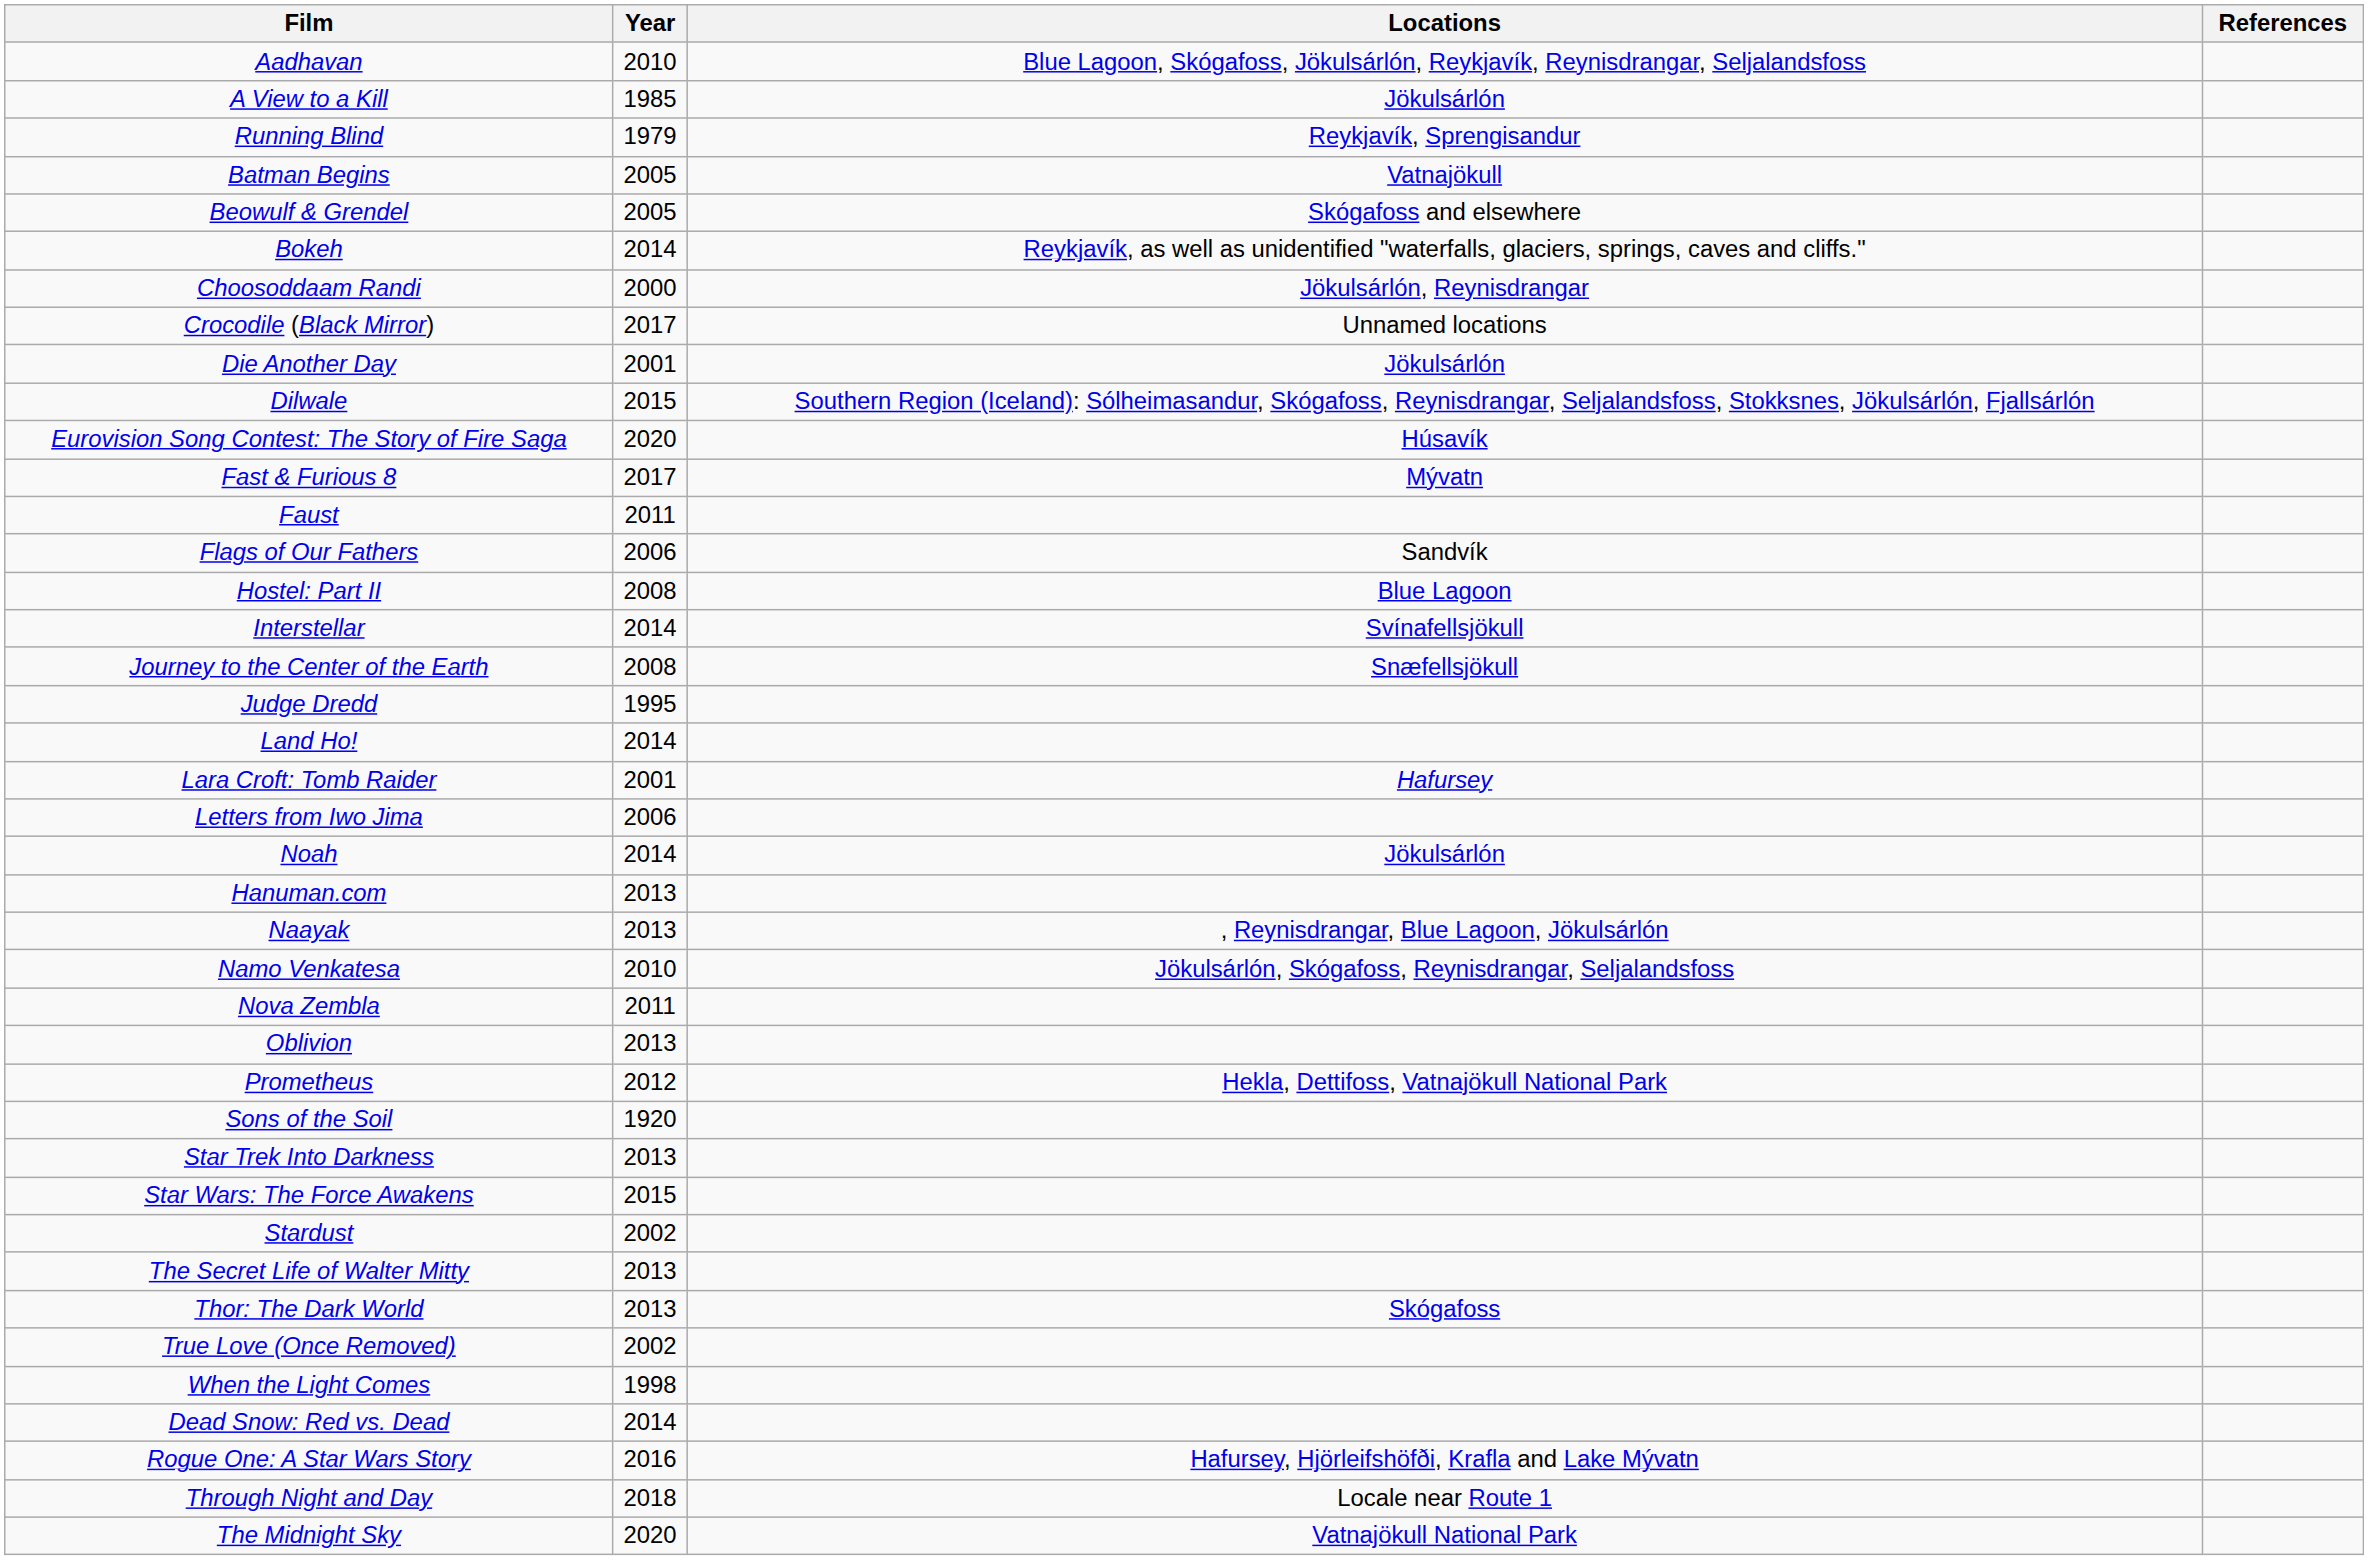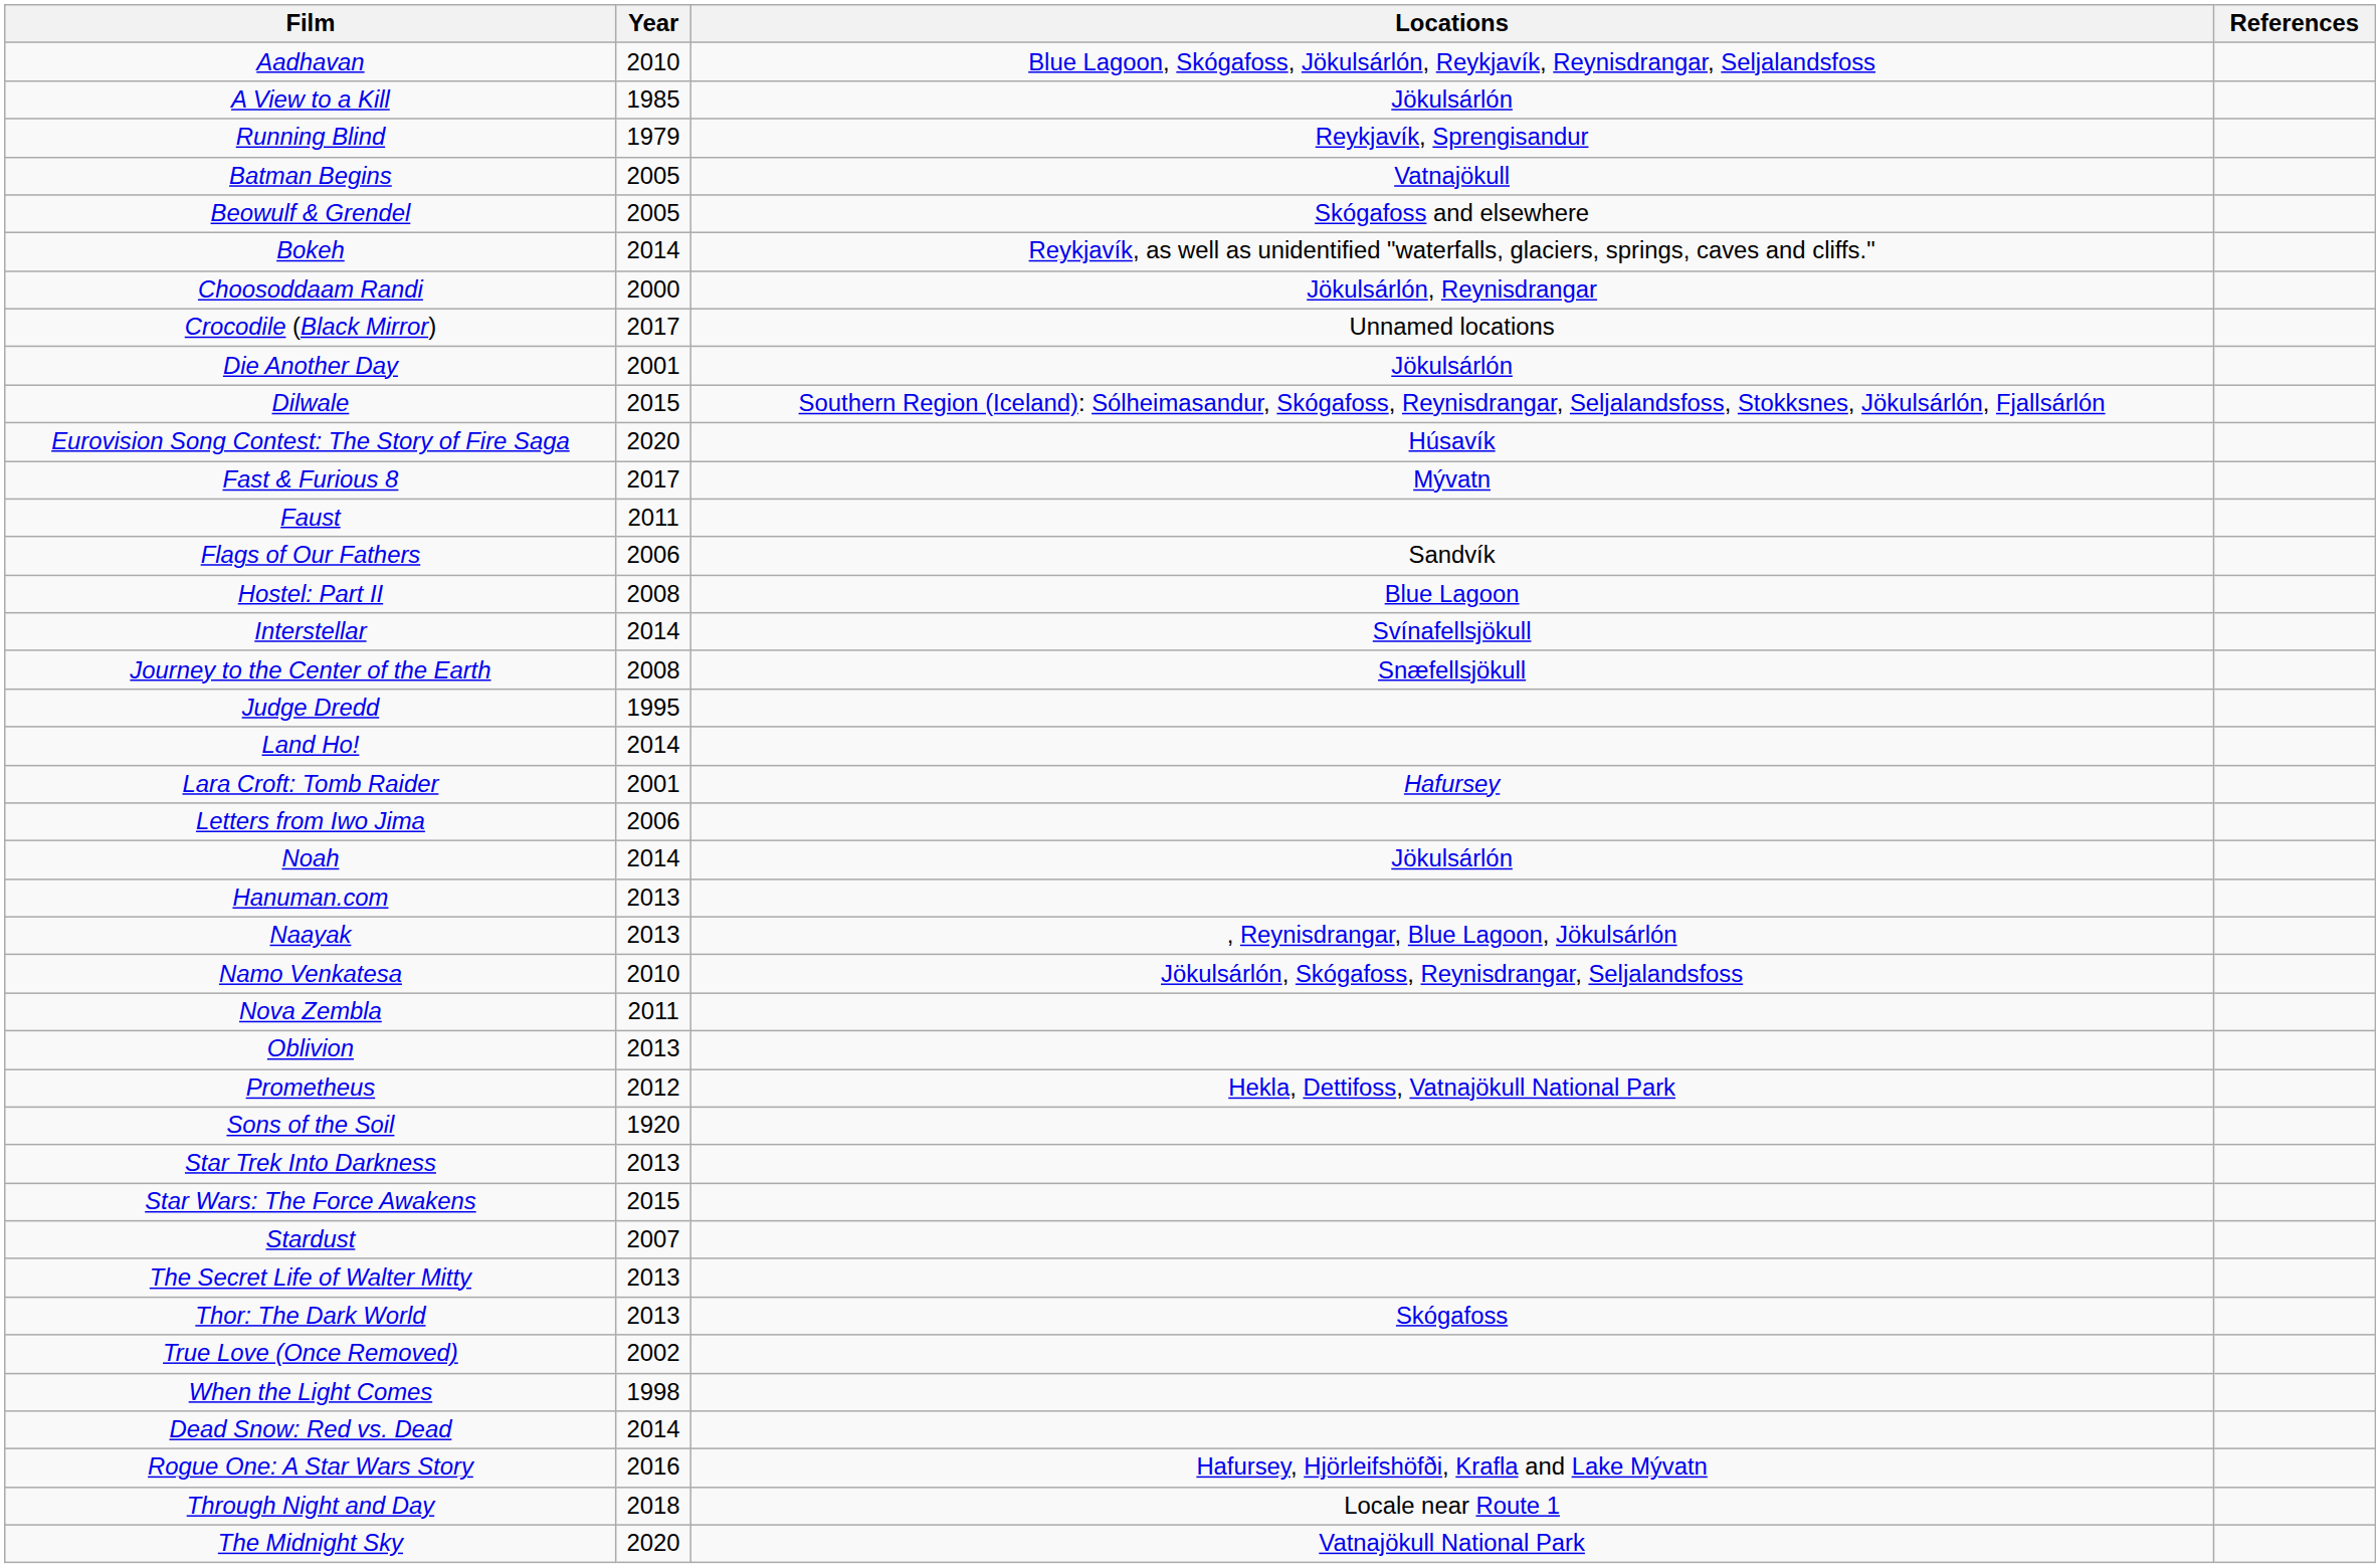Stardust | Year: 2002 -> 2007
